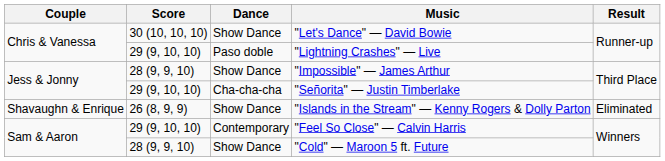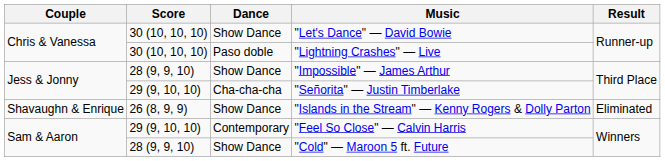"Lightning Crashes" — Live | Score: 29 (9, 10, 10) -> 30 (10, 10, 10)
